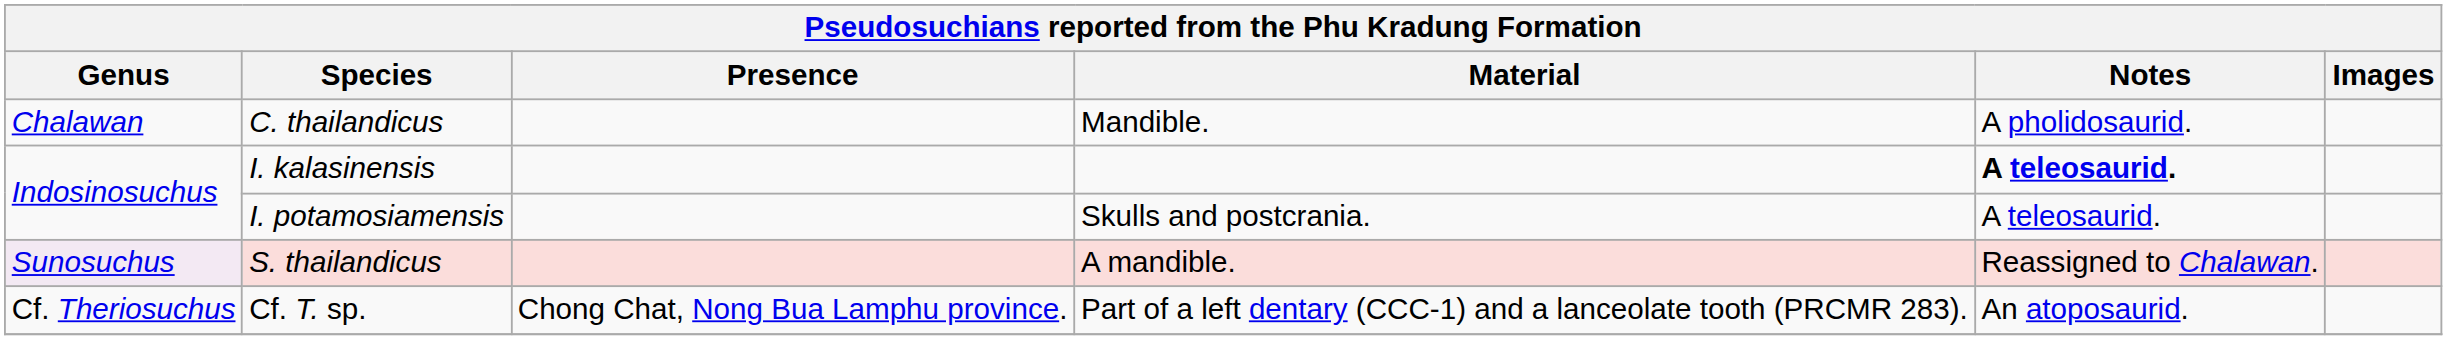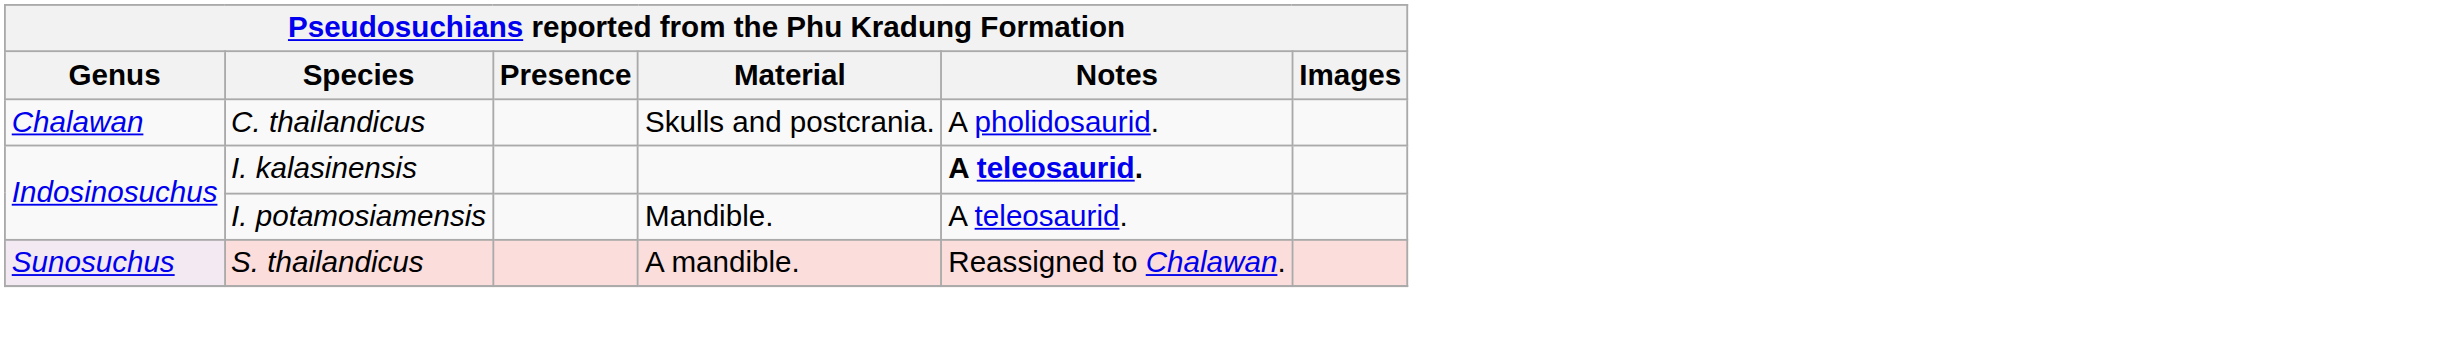C. thailandicus | Material: Mandible. -> Skulls and postcrania.
I. potamosiamensis | Material: Skulls and postcrania. -> Mandible.
- row: Cf. Theriosuchus | Cf. T. sp. | Chong Chat, Nong Bua Lamphu province. | Part of a left dentary (CCC-1) and a lanceolate tooth (PRCMR 283). | An atoposaurid.
